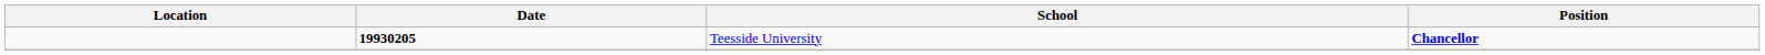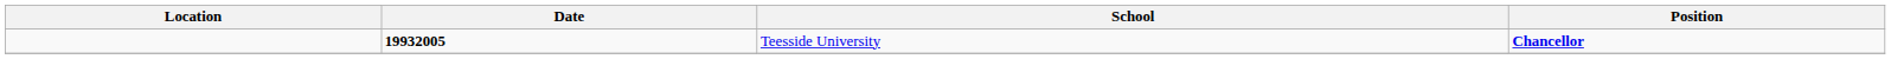Teesside University | Date: 19930205 -> 19932005
